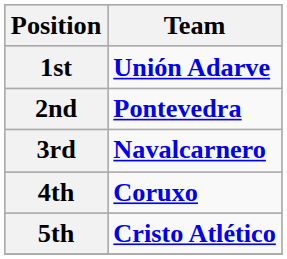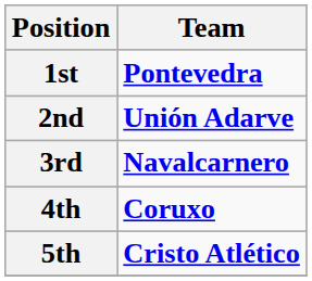1st | Team: Unión Adarve -> Pontevedra
2nd | Team: Pontevedra -> Unión Adarve
